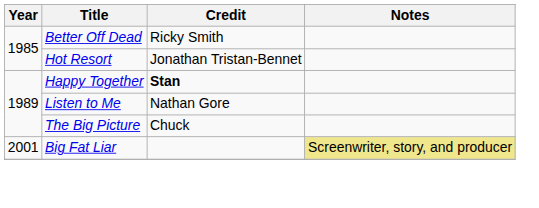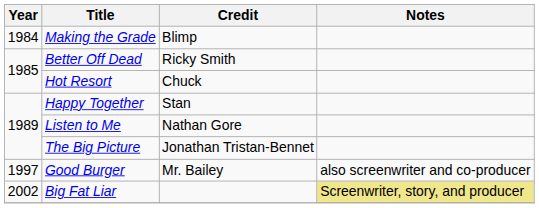+ row: 1984 | Making the Grade | Blimp
Hot Resort | Credit: Jonathan Tristan-Bennet -> Chuck
Happy Together | Credit: bold -> normal
The Big Picture | Credit: Chuck -> Jonathan Tristan-Bennet
+ row: 1997 | Good Burger | Mr. Bailey | also screenwriter and co-producer
Big Fat Liar | Year: 2001 -> 2002
